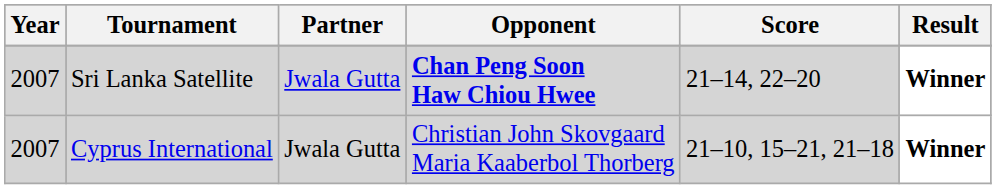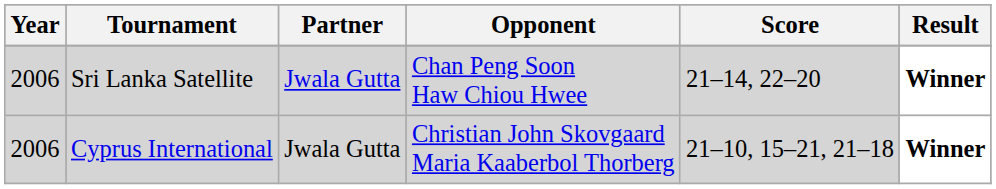Sri Lanka Satellite | Year: 2007 -> 2006
Sri Lanka Satellite | Opponent: bold -> normal
Cyprus International | Year: 2007 -> 2006
